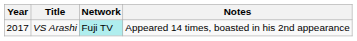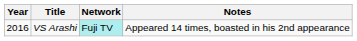VS Arashi | Year: 2017 -> 2016
